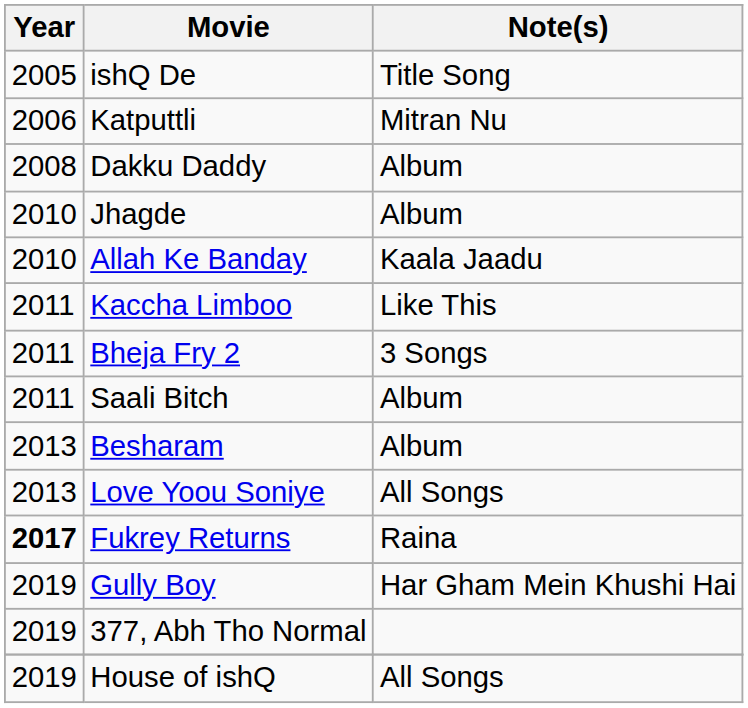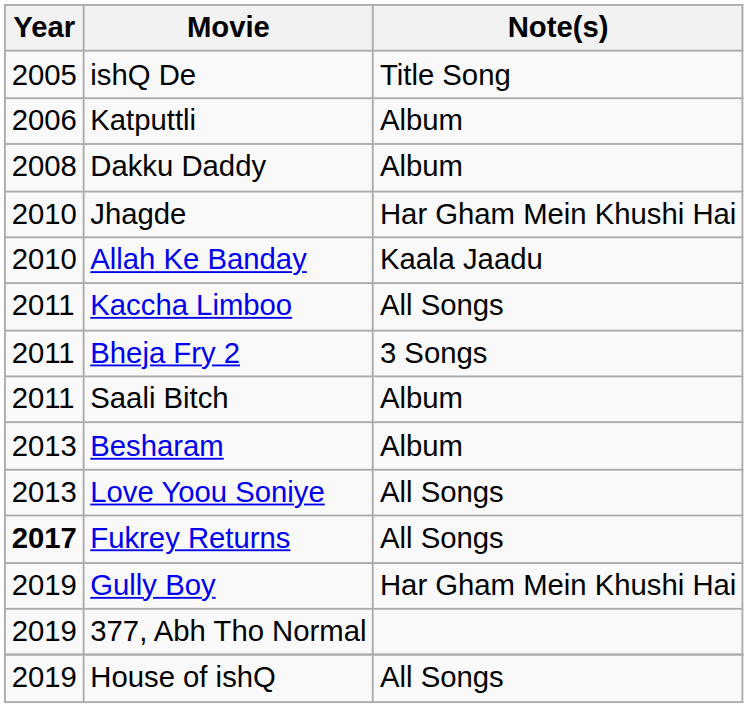Katputtli | Note(s): Mitran Nu -> Album
Jhagde | Note(s): Album -> Har Gham Mein Khushi Hai
Kaccha Limboo | Note(s): Like This -> All Songs
Fukrey Returns | Note(s): Raina -> All Songs
